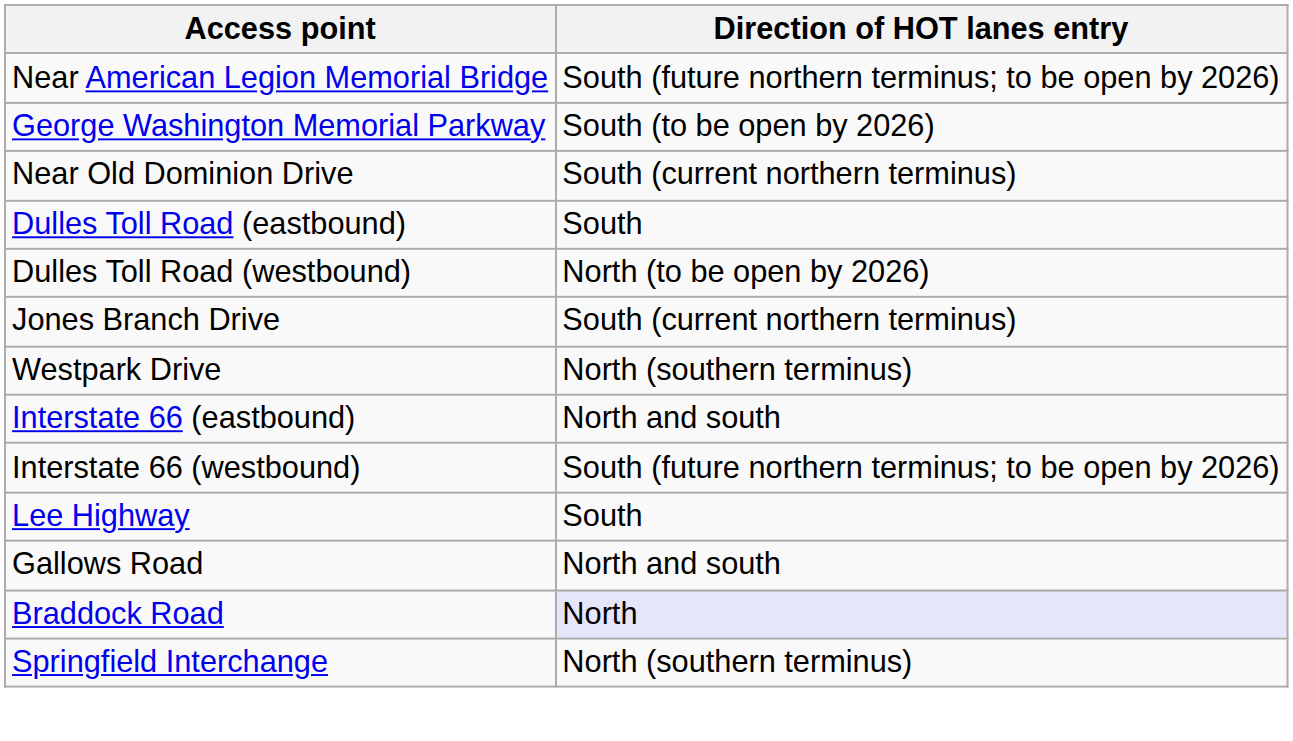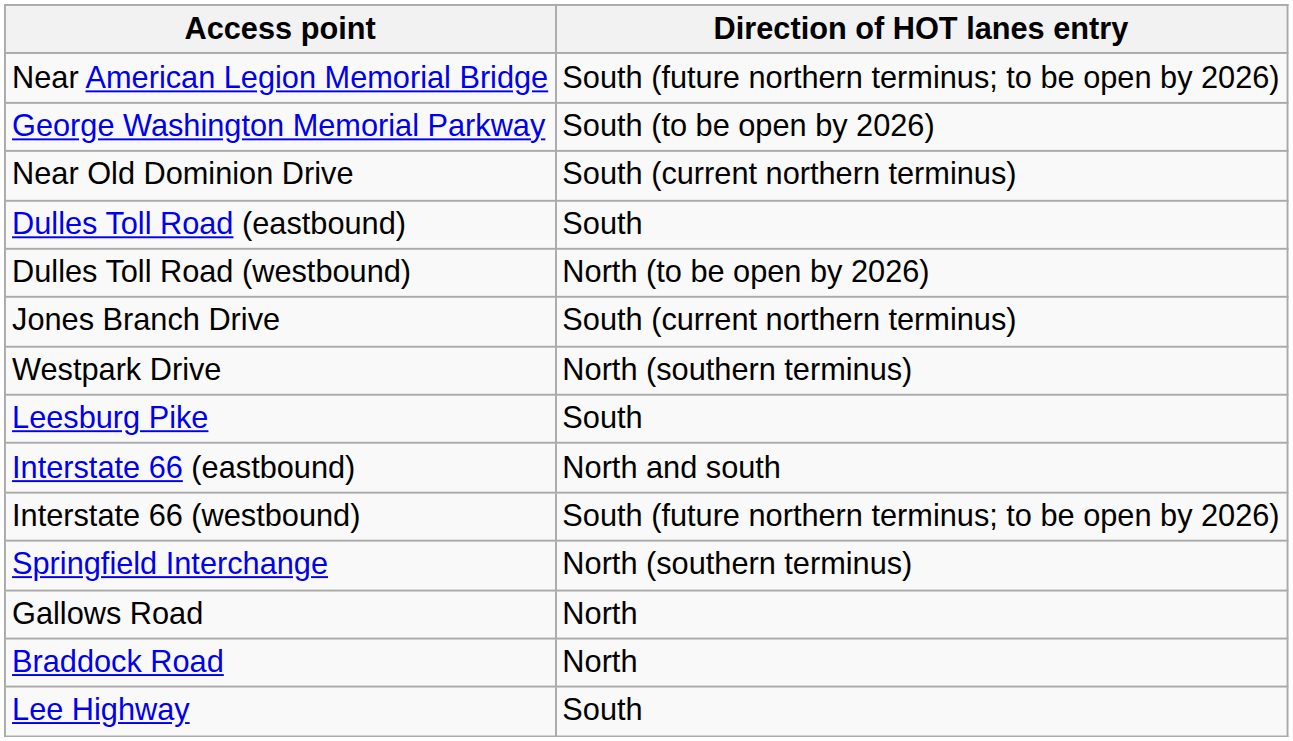+ row: Leesburg Pike | South
rows swapped: Lee Highway <-> Springfield Interchange
Gallows Road | Direction of HOT lanes entry: North and south -> North
Braddock Road | Direction of HOT lanes entry: lavender background -> no background
